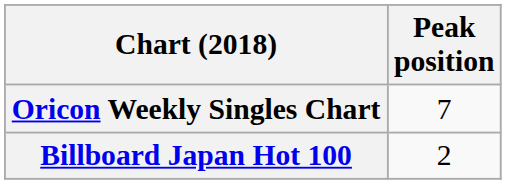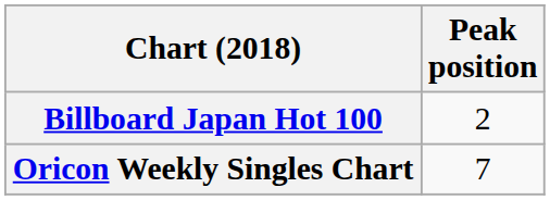rows swapped: Billboard Japan Hot 100 <-> Oricon Weekly Singles Chart
